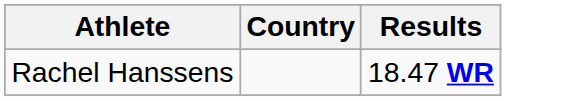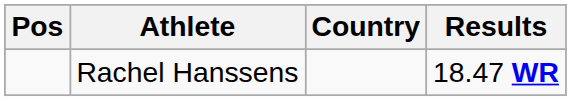+ column: Pos
